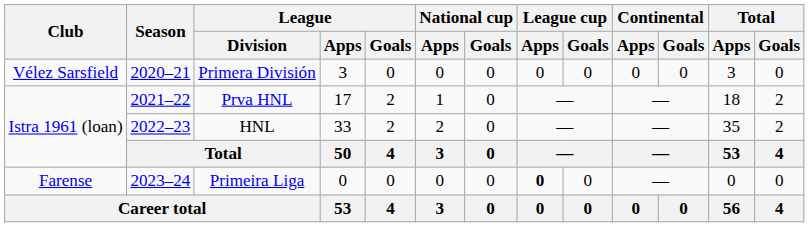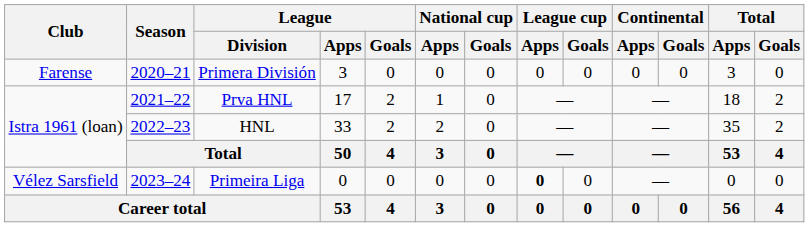Primera División | Club: Vélez Sarsfield -> Farense
Primeira Liga | Club: Farense -> Vélez Sarsfield
